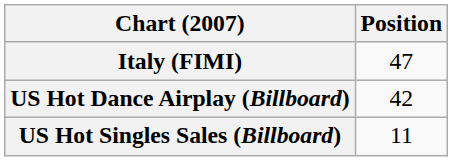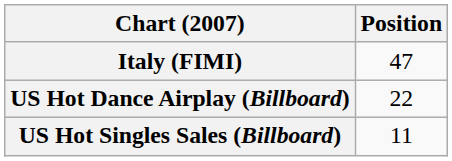US Hot Dance Airplay (Billboard) | Position: 42 -> 22
